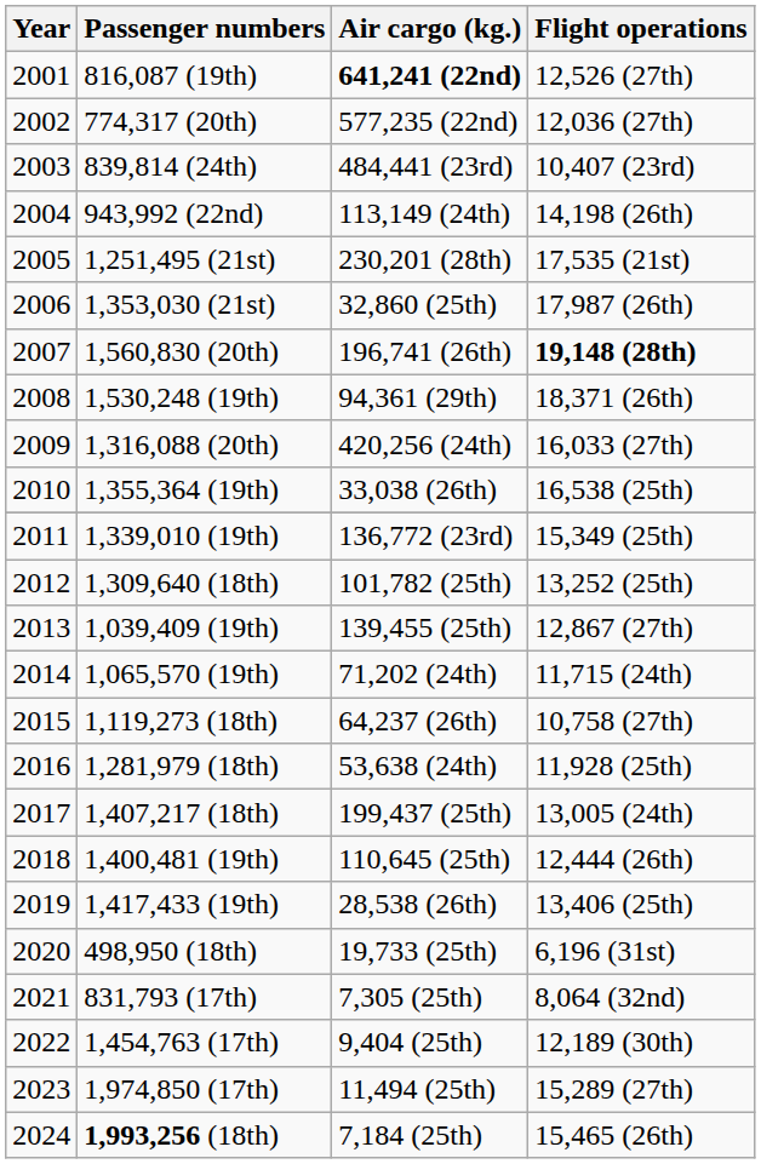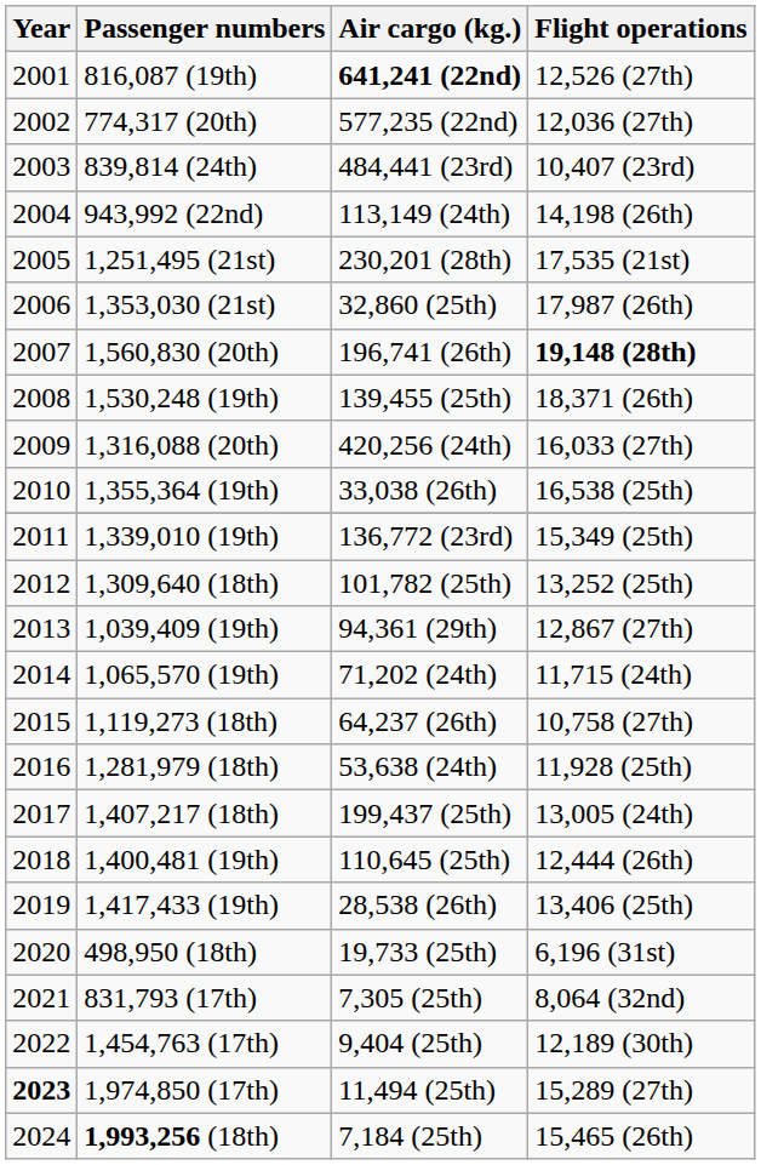1,530,248 (19th) | Air cargo (kg.): 94,361 (29th) -> 139,455 (25th)
1,039,409 (19th) | Air cargo (kg.): 139,455 (25th) -> 94,361 (29th)
1,974,850 (17th) | Year: normal -> bold
